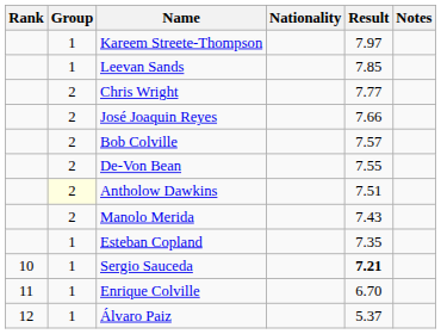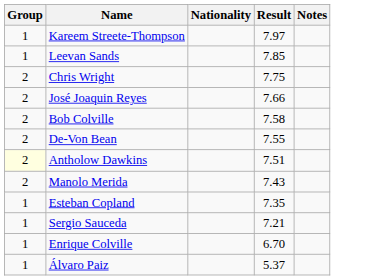- column: Rank | 10 | 11 | 12
Chris Wright | Result: 7.77 -> 7.75
Bob Colville | Result: 7.57 -> 7.58
Sergio Sauceda | Result: bold -> normal
